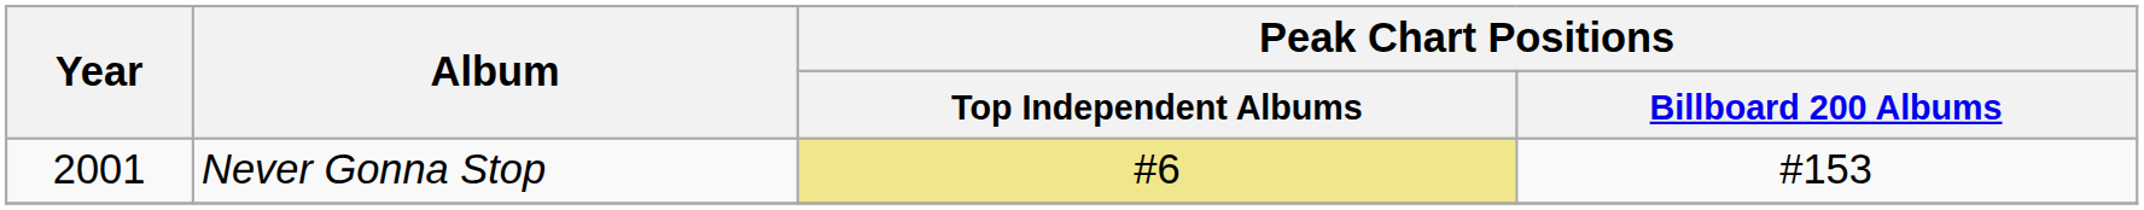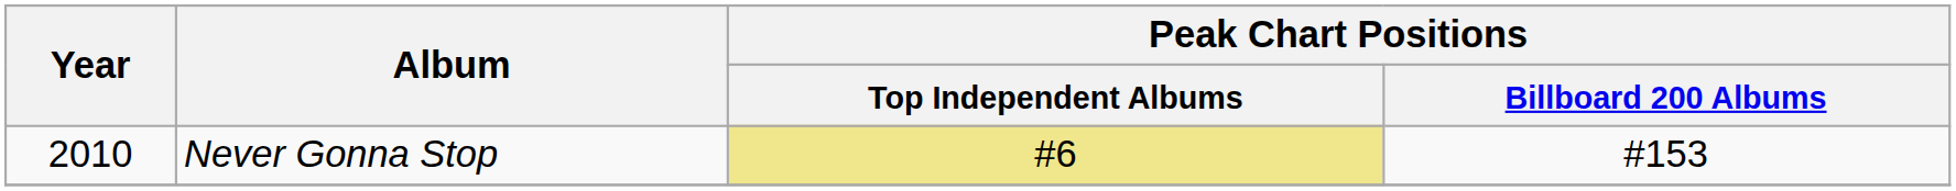Never Gonna Stop | Year: 2001 -> 2010
